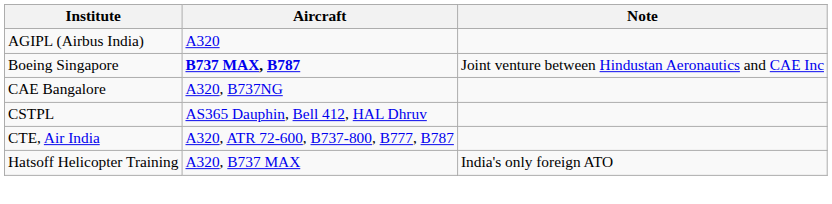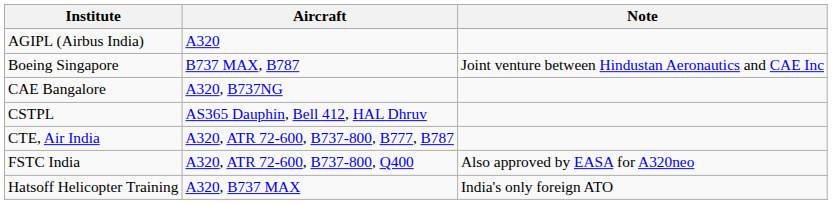Boeing Singapore | Aircraft: bold -> normal
+ row: FSTC India | A320, ATR 72-600, B737-800, Q400 | Also approved by EASA for A320neo
